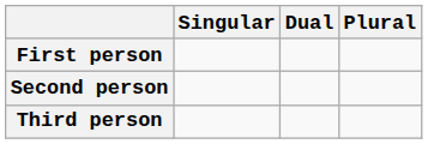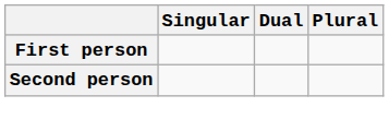- row: Third person
